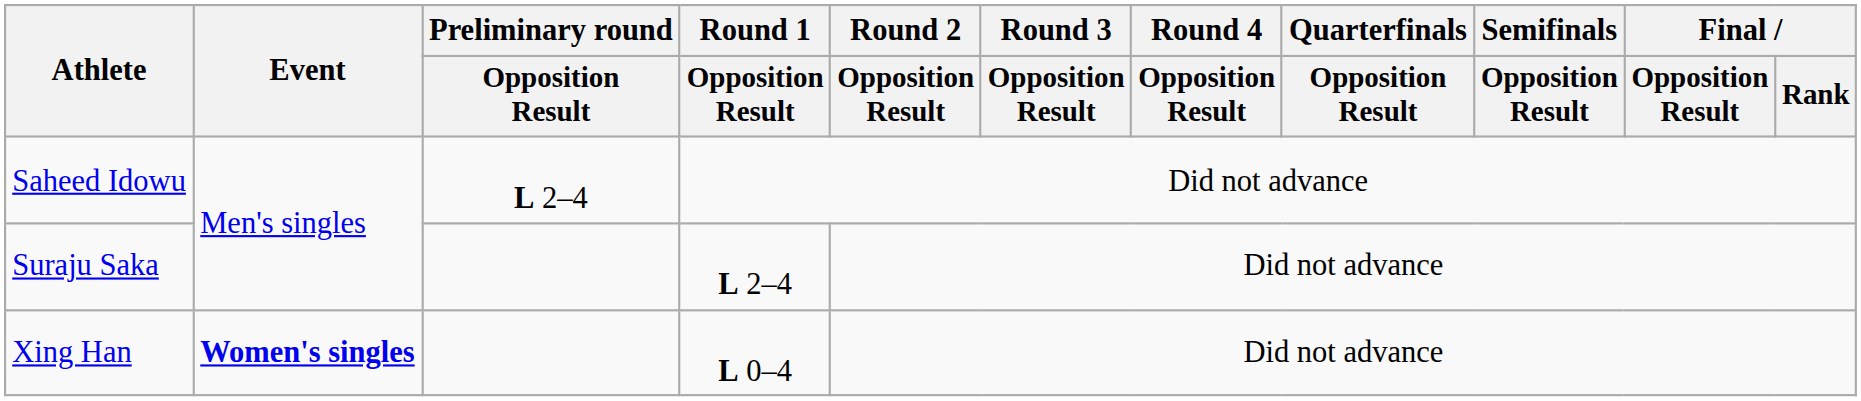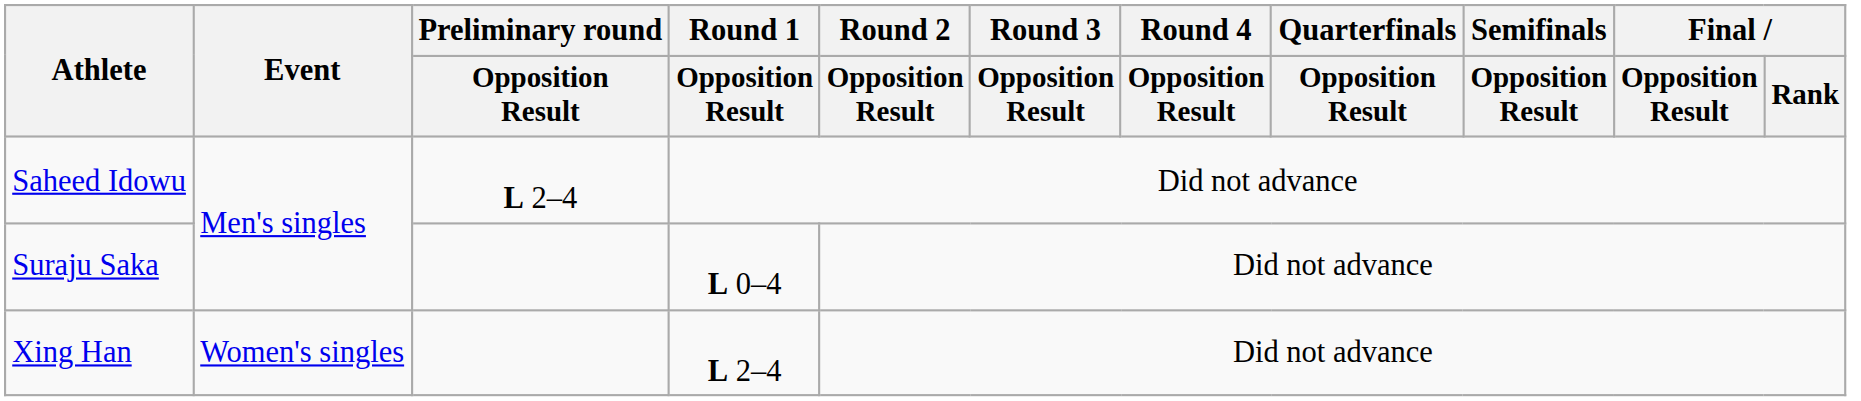Suraju Saka | Round 1 / Opposition Result: L 2–4 -> L 0–4
Xing Han | Event: bold -> normal
Xing Han | Round 1 / Opposition Result: L 0–4 -> L 2–4
